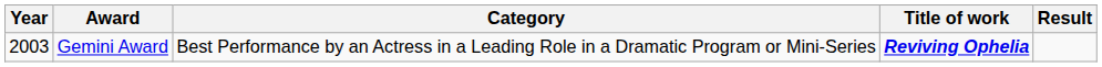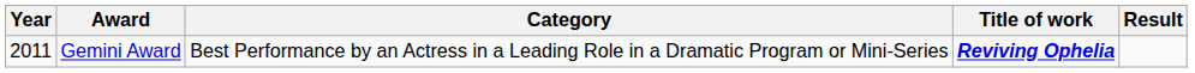Gemini Award | Year: 2003 -> 2011
